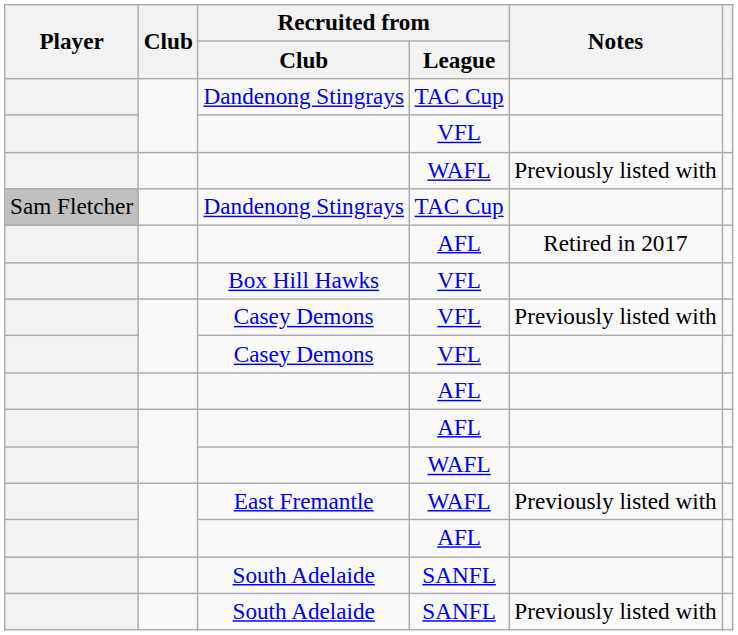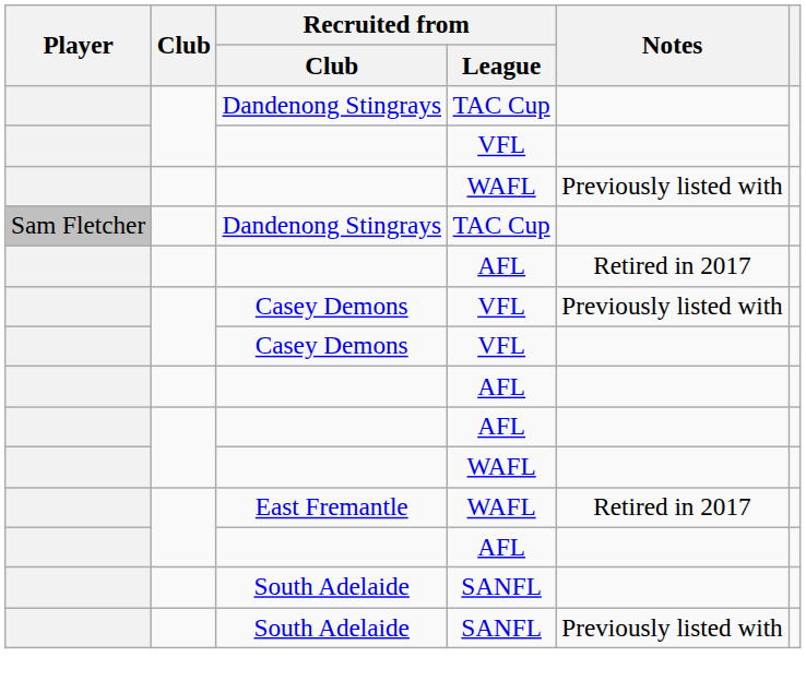- row: Box Hill Hawks | VFL
East Fremantle | Notes: Previously listed with -> Retired in 2017
